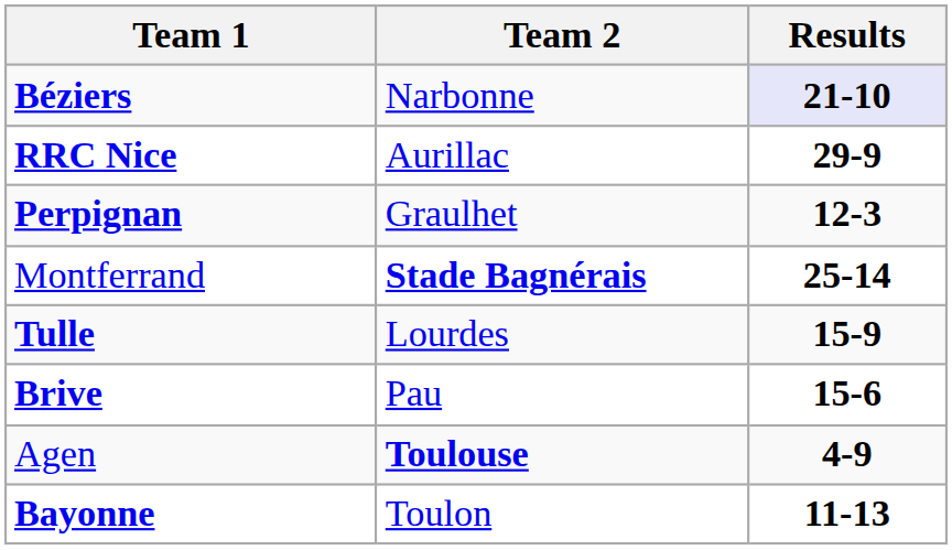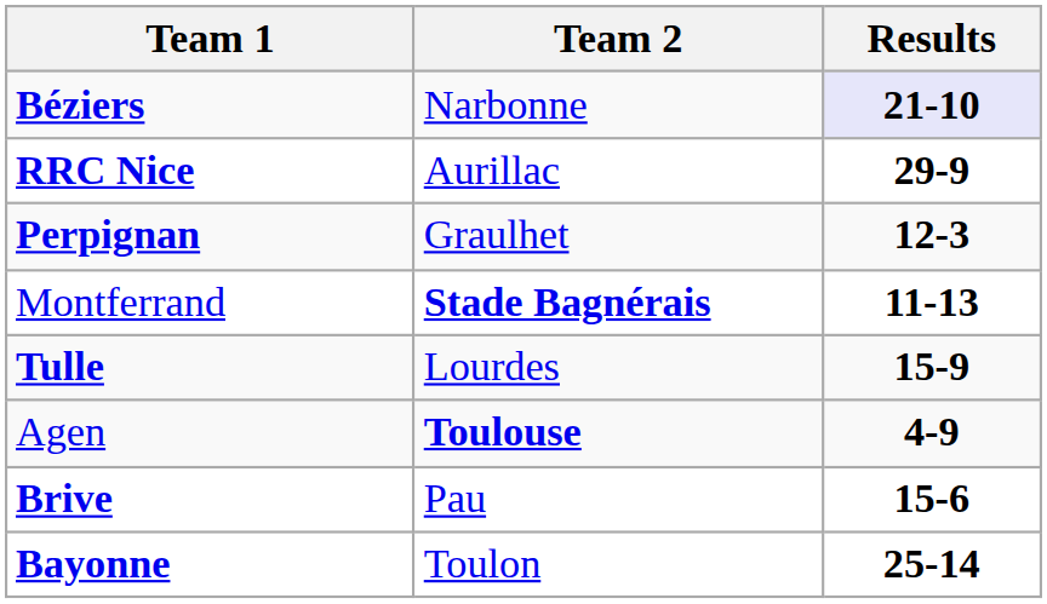Montferrand | Results: 25-14 -> 11-13
rows swapped: Brive <-> Agen
Bayonne | Results: 11-13 -> 25-14
